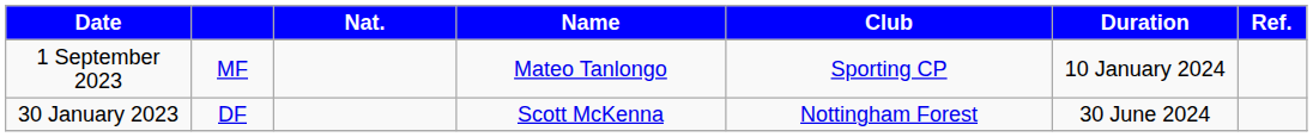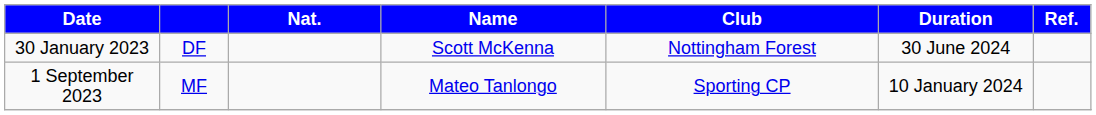rows swapped: 1 September 2023 <-> 30 January 2023
